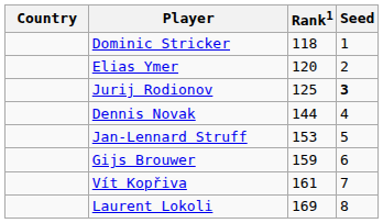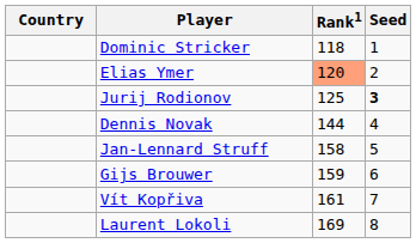Elias Ymer | Rank1: no background -> lightsalmon background
Jan-Lennard Struff | Rank1: 153 -> 158
